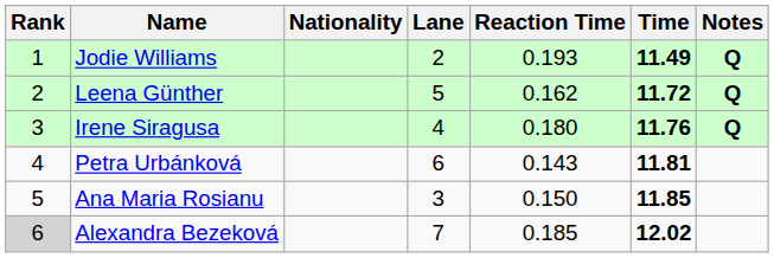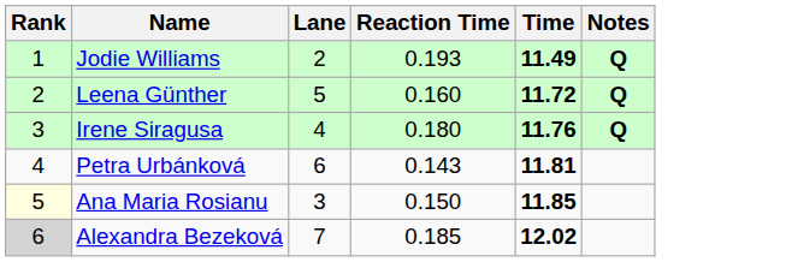- column: Nationality
Leena Günther | Reaction Time: 0.162 -> 0.160
Ana Maria Rosianu | Rank: no background -> lightyellow background
